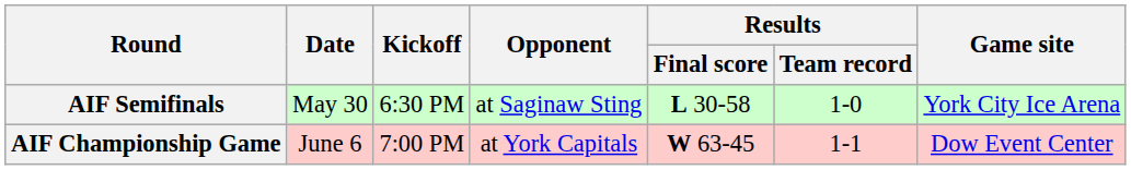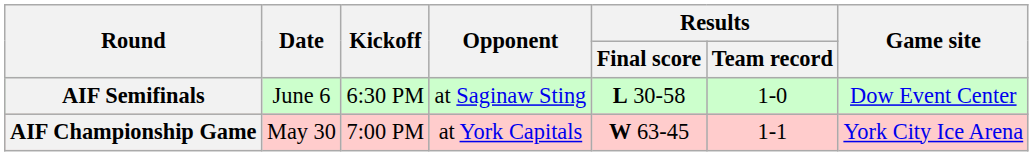AIF Semifinals | Date: May 30 -> June 6
AIF Semifinals | Game site: York City Ice Arena -> Dow Event Center
AIF Championship Game | Date: June 6 -> May 30
AIF Championship Game | Game site: Dow Event Center -> York City Ice Arena
